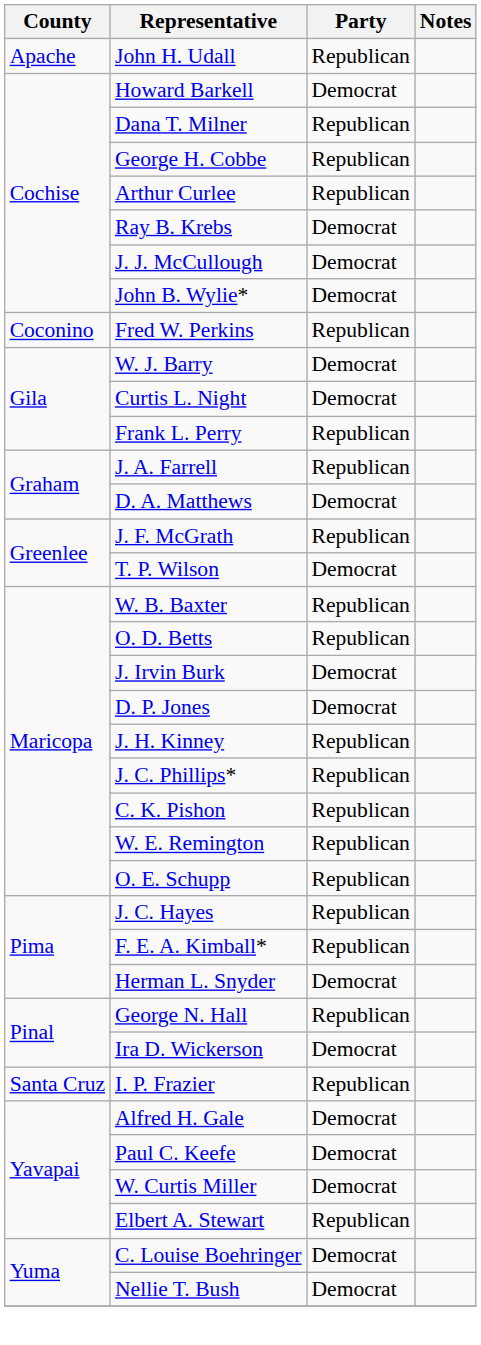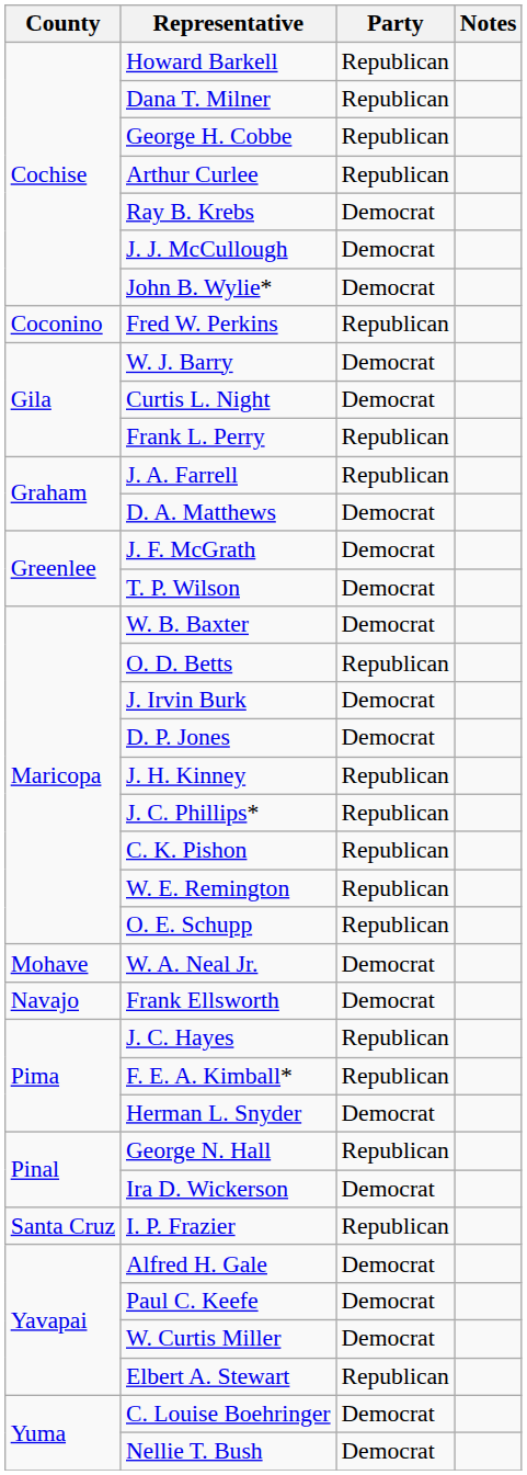- row: Apache | John H. Udall | Republican
Howard Barkell | Party: Democrat -> Republican
J. F. McGrath | Party: Republican -> Democrat
W. B. Baxter | Party: Republican -> Democrat
+ row: Mohave | W. A. Neal Jr. | Democrat
+ row: Navajo | Frank Ellsworth | Democrat
